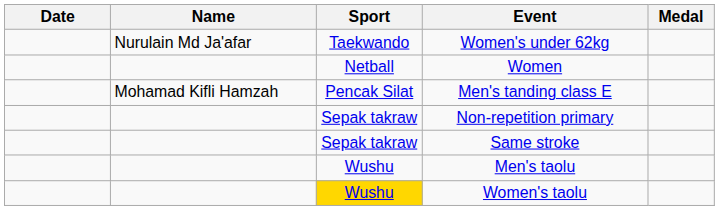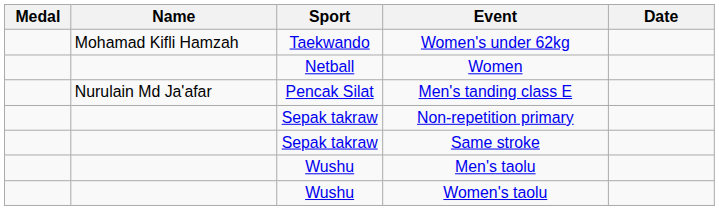columns swapped: Medal <-> Date
Women's under 62kg | Name: Nurulain Md Ja'afar -> Mohamad Kifli Hamzah
Men's tanding class E | Name: Mohamad Kifli Hamzah -> Nurulain Md Ja'afar
Women's taolu | Sport: gold background -> no background
